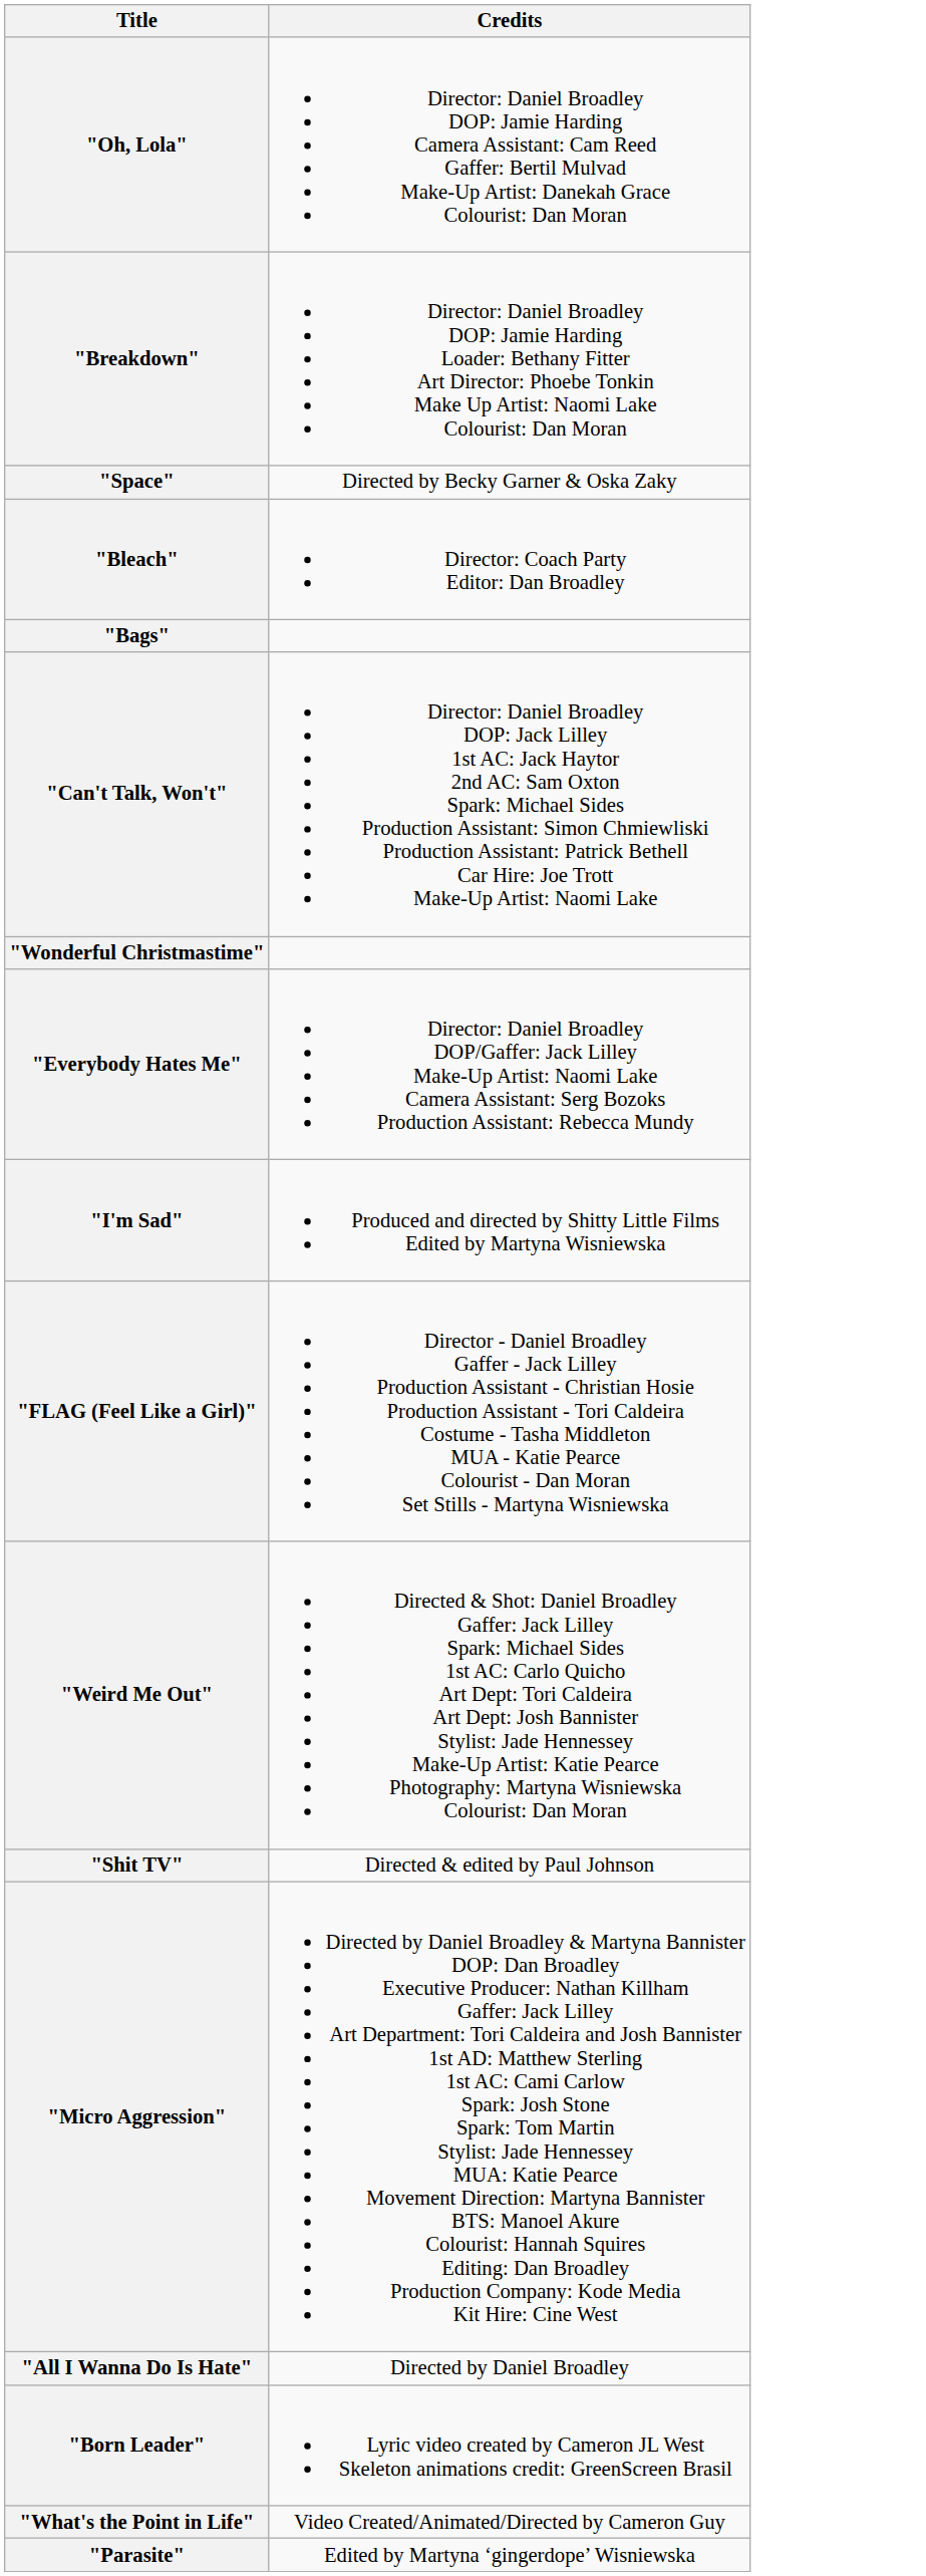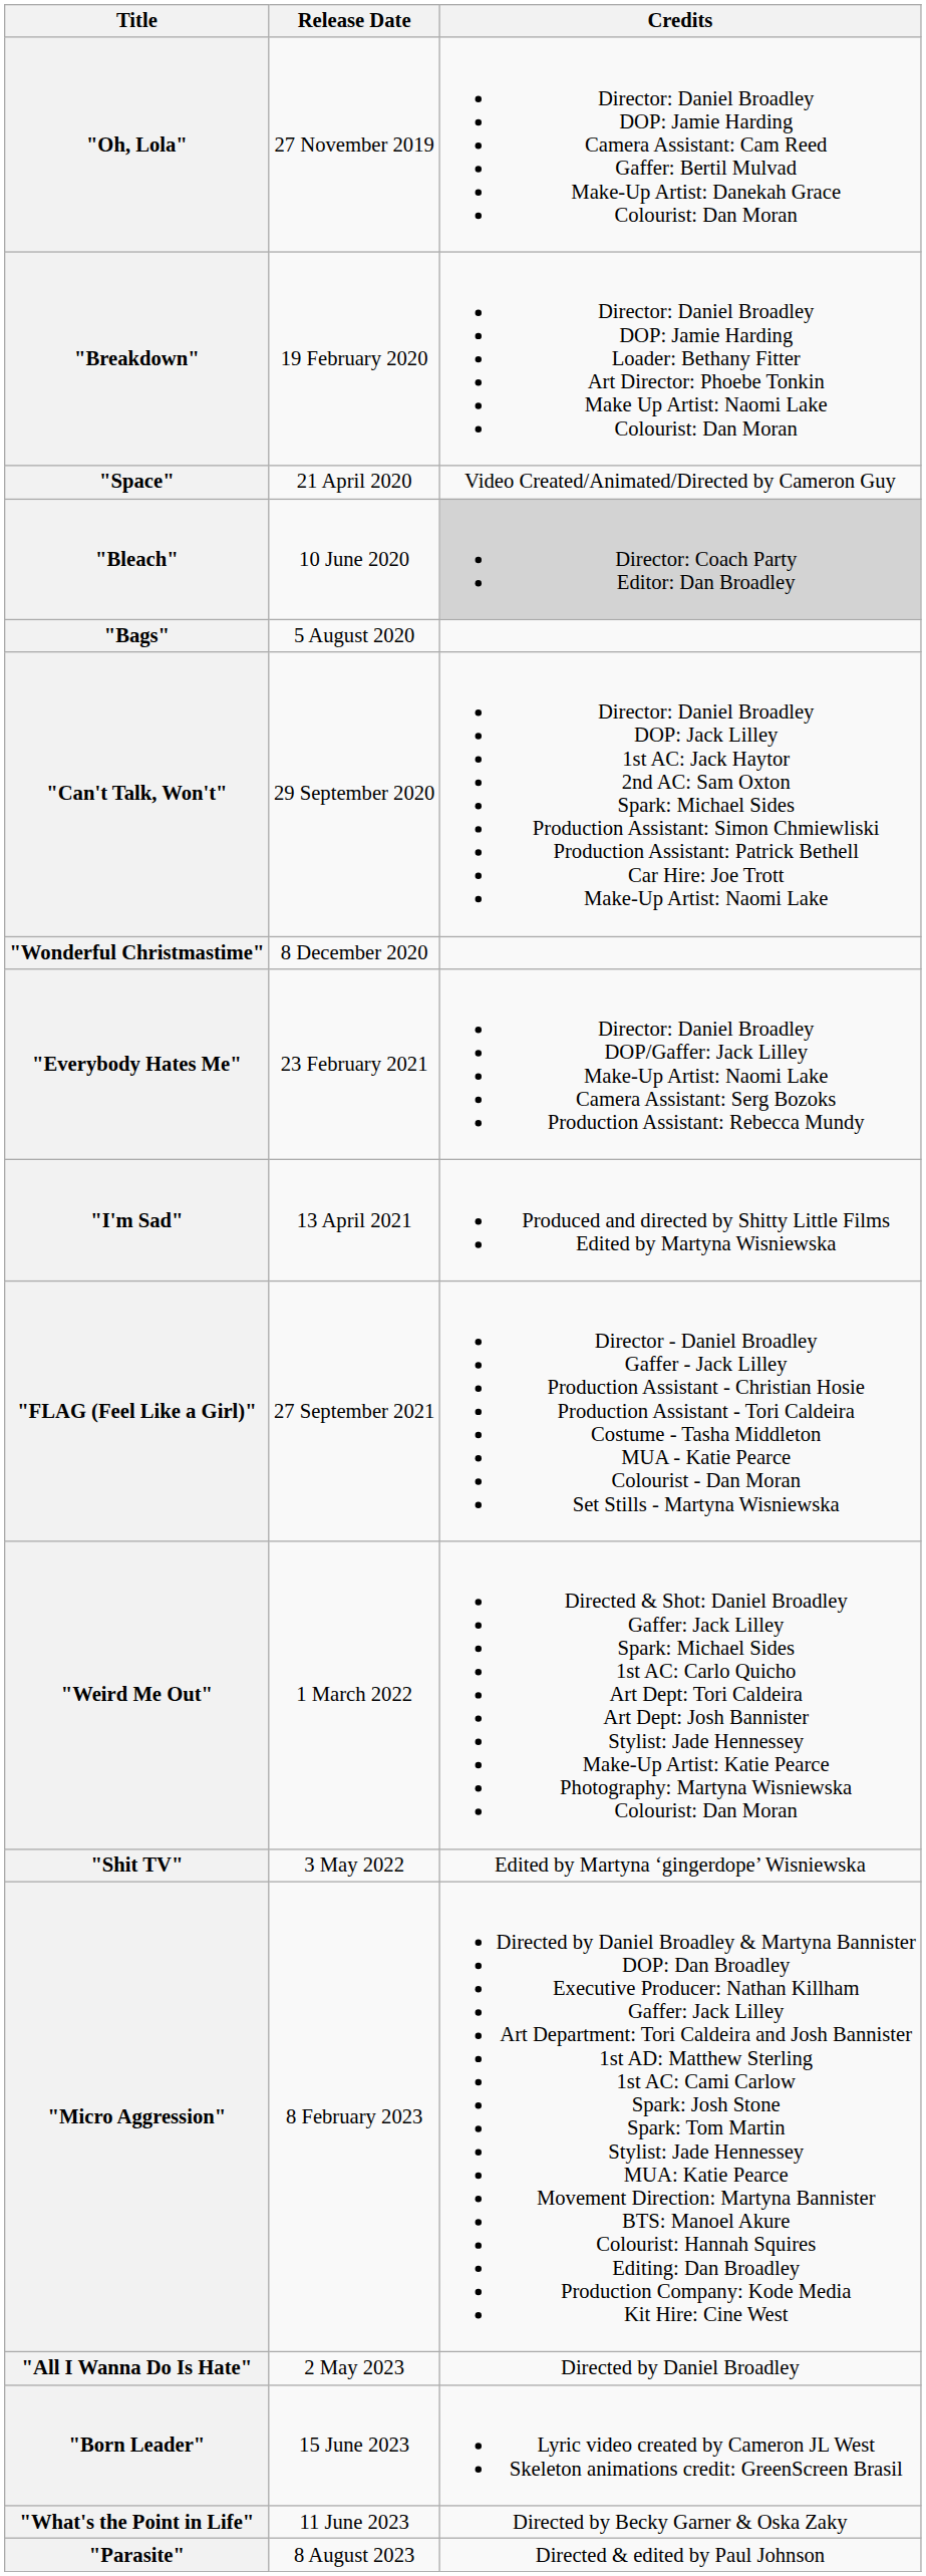+ column: Release Date | 27 November 2019 | 19 February 2020 | 21 April 2020 | 10 June 2020 | 5 August 2020 | 29 September 2020 | 8 December 2020 | 23 February 2021 | 13 April 2021 | 27 September 2021 | 1 March 2022 | 3 May 2022 | 8 February 2023 | 2 May 2023 | 15 June 2023 | 11 June 2023 | 8 August 2023
"Space" | Credits: Directed by Becky Garner & Oska Zaky -> Video Created/Animated/Directed by Cameron Guy
"Bleach" | Credits: no background -> lightgrey background
"Shit TV" | Credits: Directed & edited by Paul Johnson -> Edited by Martyna ‘gingerdope’ Wisniewska
"What's the Point in Life" | Credits: Video Created/Animated/Directed by Cameron Guy -> Directed by Becky Garner & Oska Zaky
"Parasite" | Credits: Edited by Martyna ‘gingerdope’ Wisniewska -> Directed & edited by Paul Johnson
